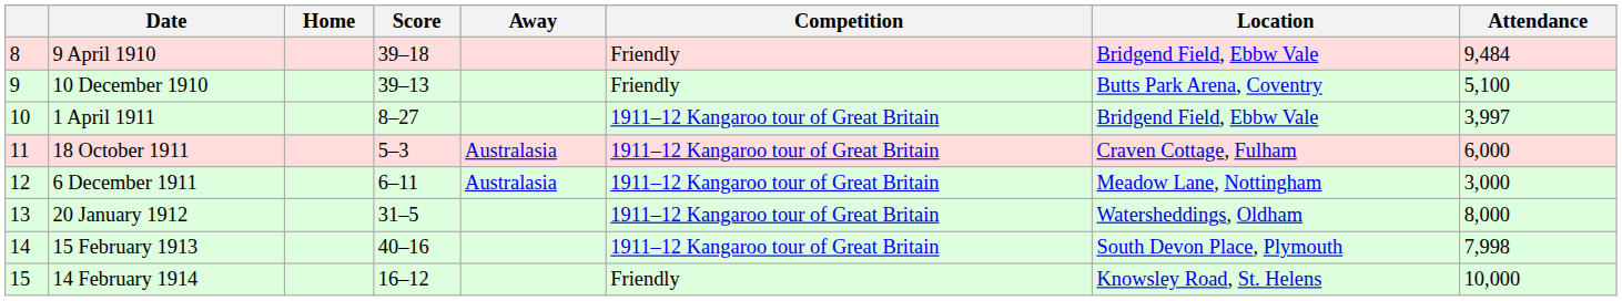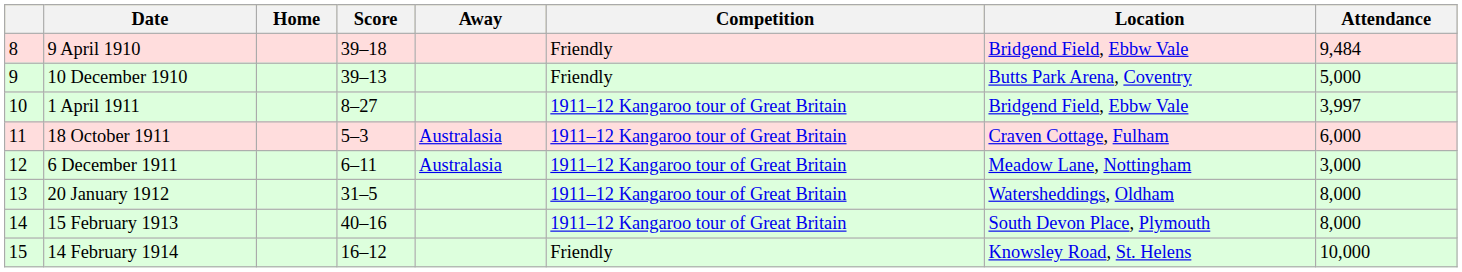10 December 1910 | Attendance: 5,100 -> 5,000
15 February 1913 | Attendance: 7,998 -> 8,000
